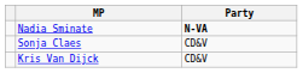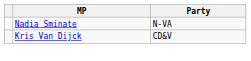Nadia Sminate | Party: bold -> normal
- row: Sonja Claes | CD&V
